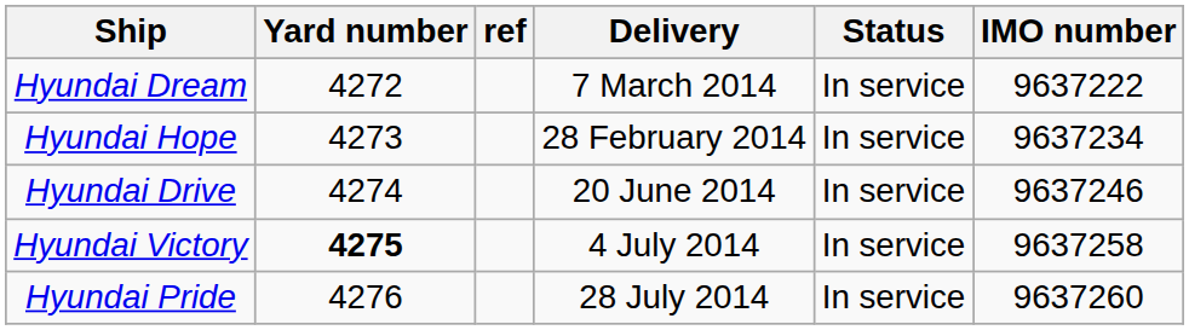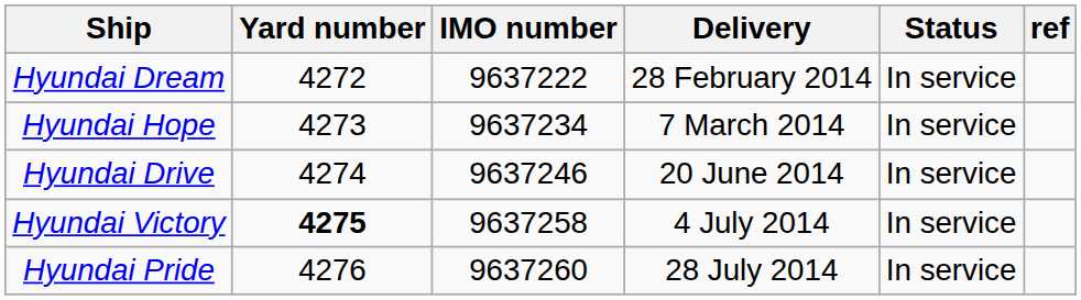columns swapped: IMO number <-> ref
Hyundai Dream | Delivery: 7 March 2014 -> 28 February 2014
Hyundai Hope | Delivery: 28 February 2014 -> 7 March 2014
